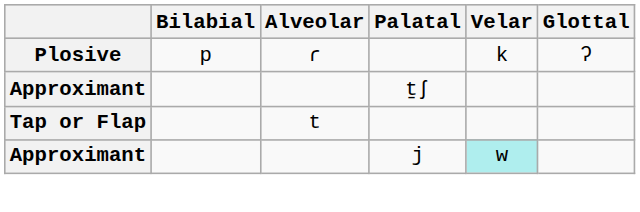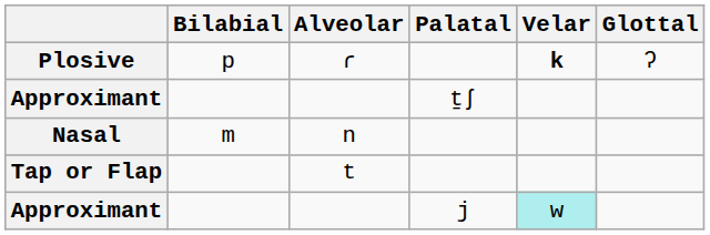Plosive | Velar: normal -> bold
+ row: Nasal | m | n
